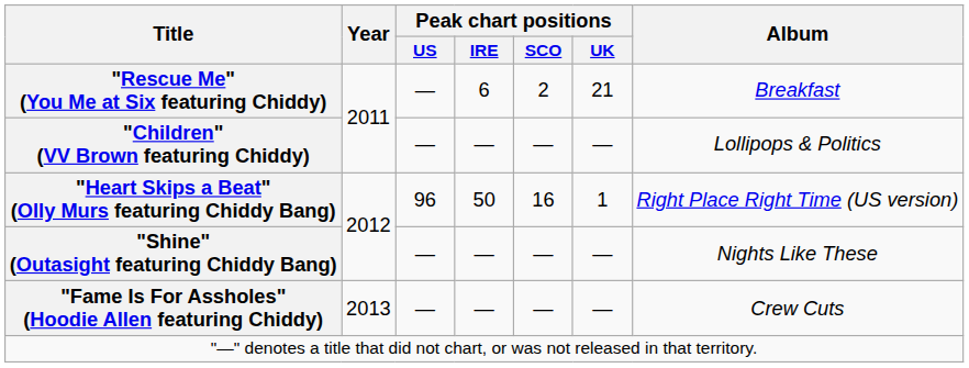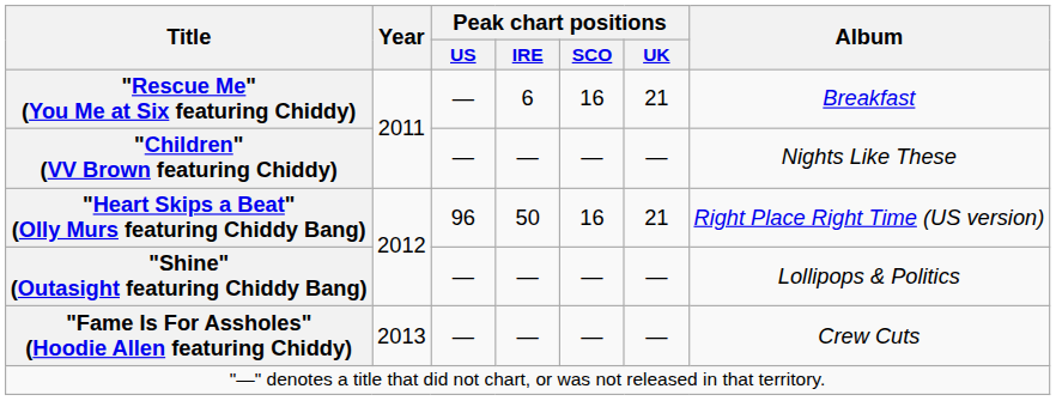"Rescue Me" (You Me at Six featuring Chiddy) | Peak chart positions / SCO: 2 -> 16
"Children" (VV Brown featuring Chiddy) | Album: Lollipops & Politics -> Nights Like These
"Heart Skips a Beat" (Olly Murs featuring Chiddy Bang) | Peak chart positions / UK: 1 -> 21
"Shine" (Outasight featuring Chiddy Bang) | Album: Nights Like These -> Lollipops & Politics
